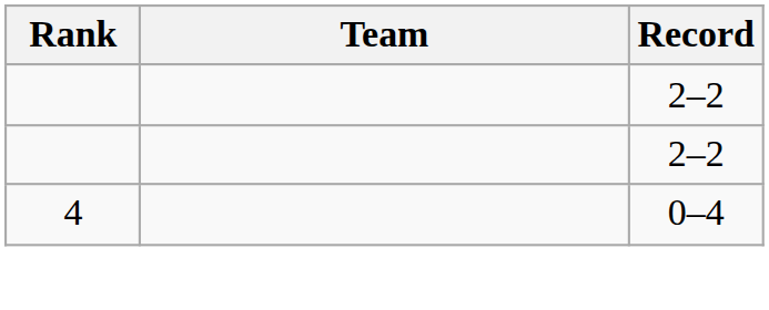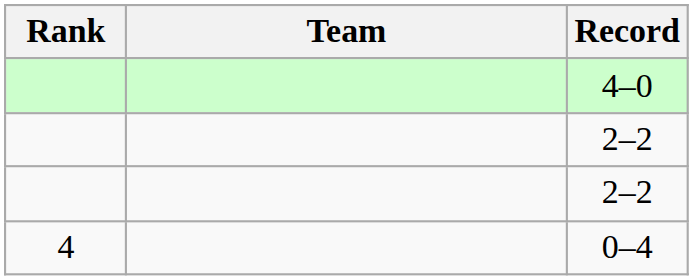+ row: 4–0
